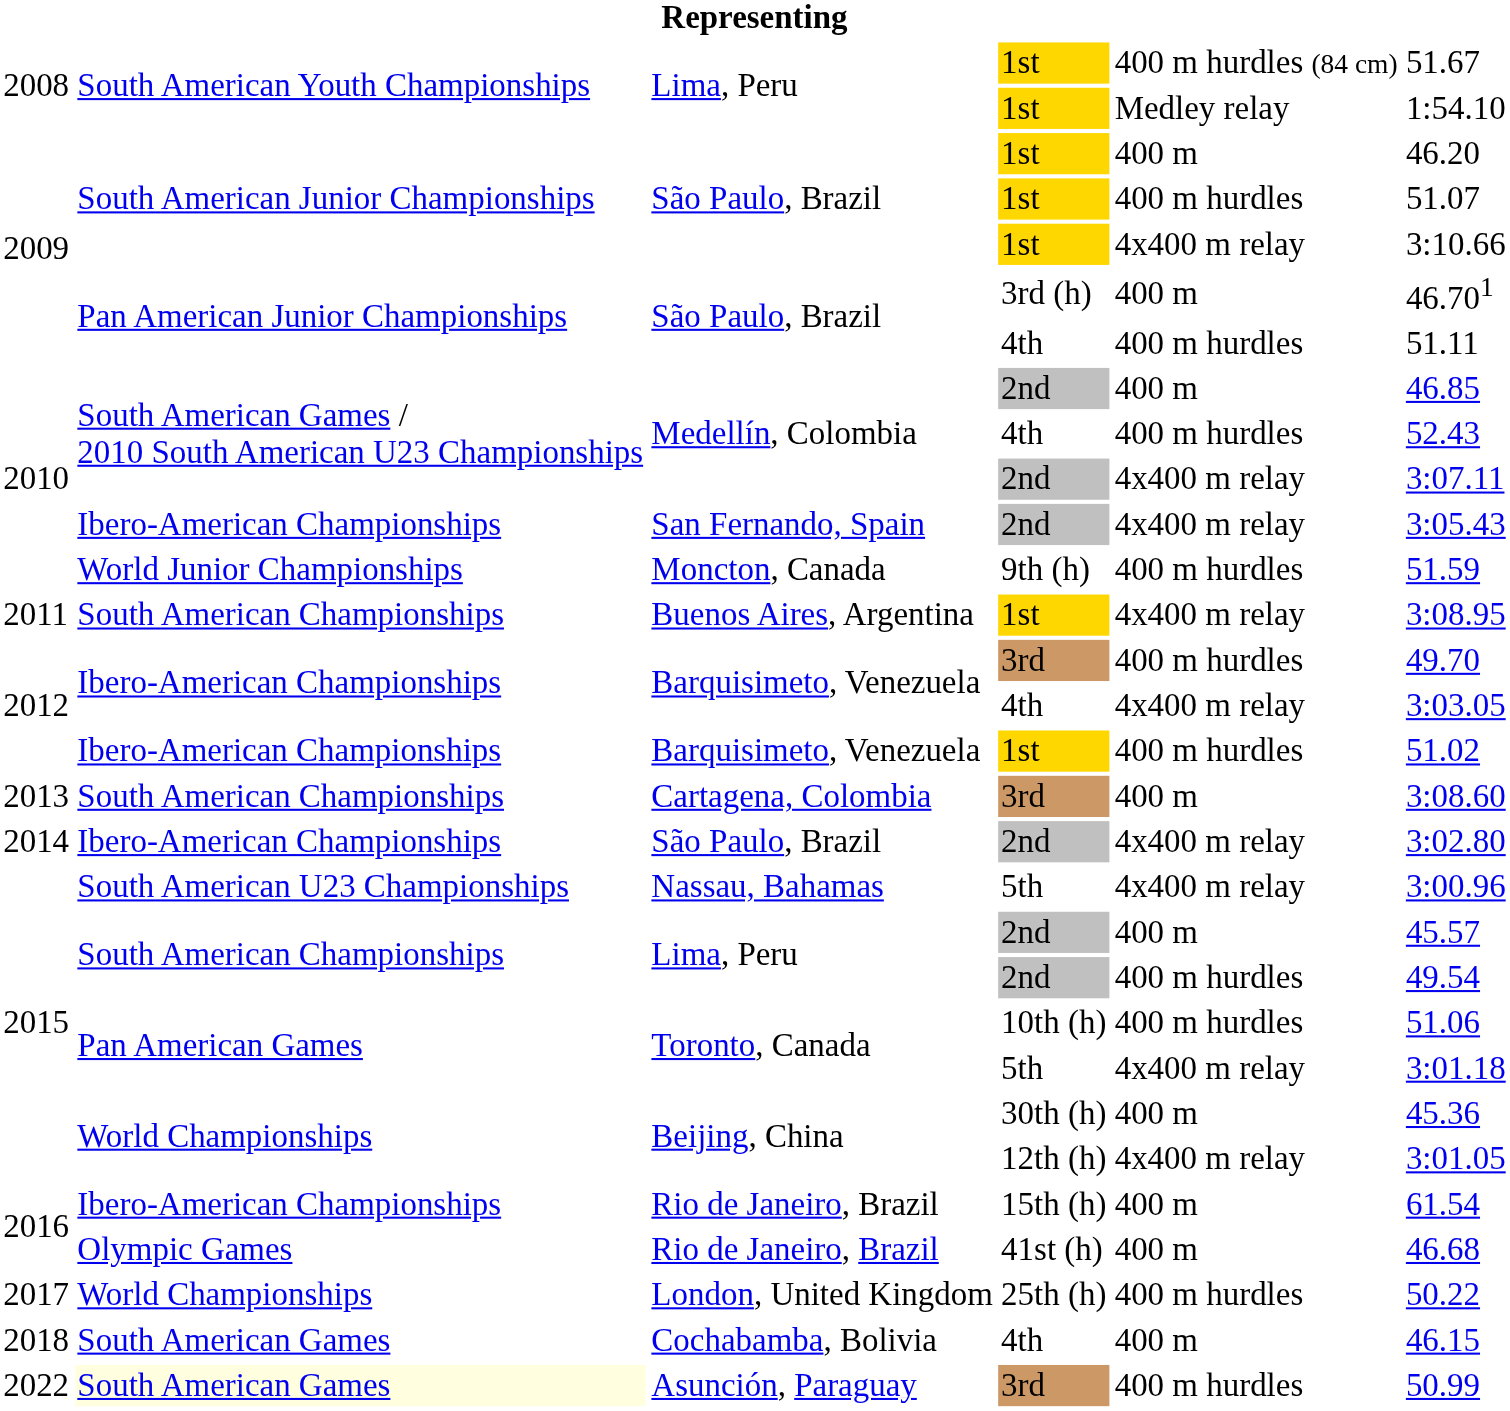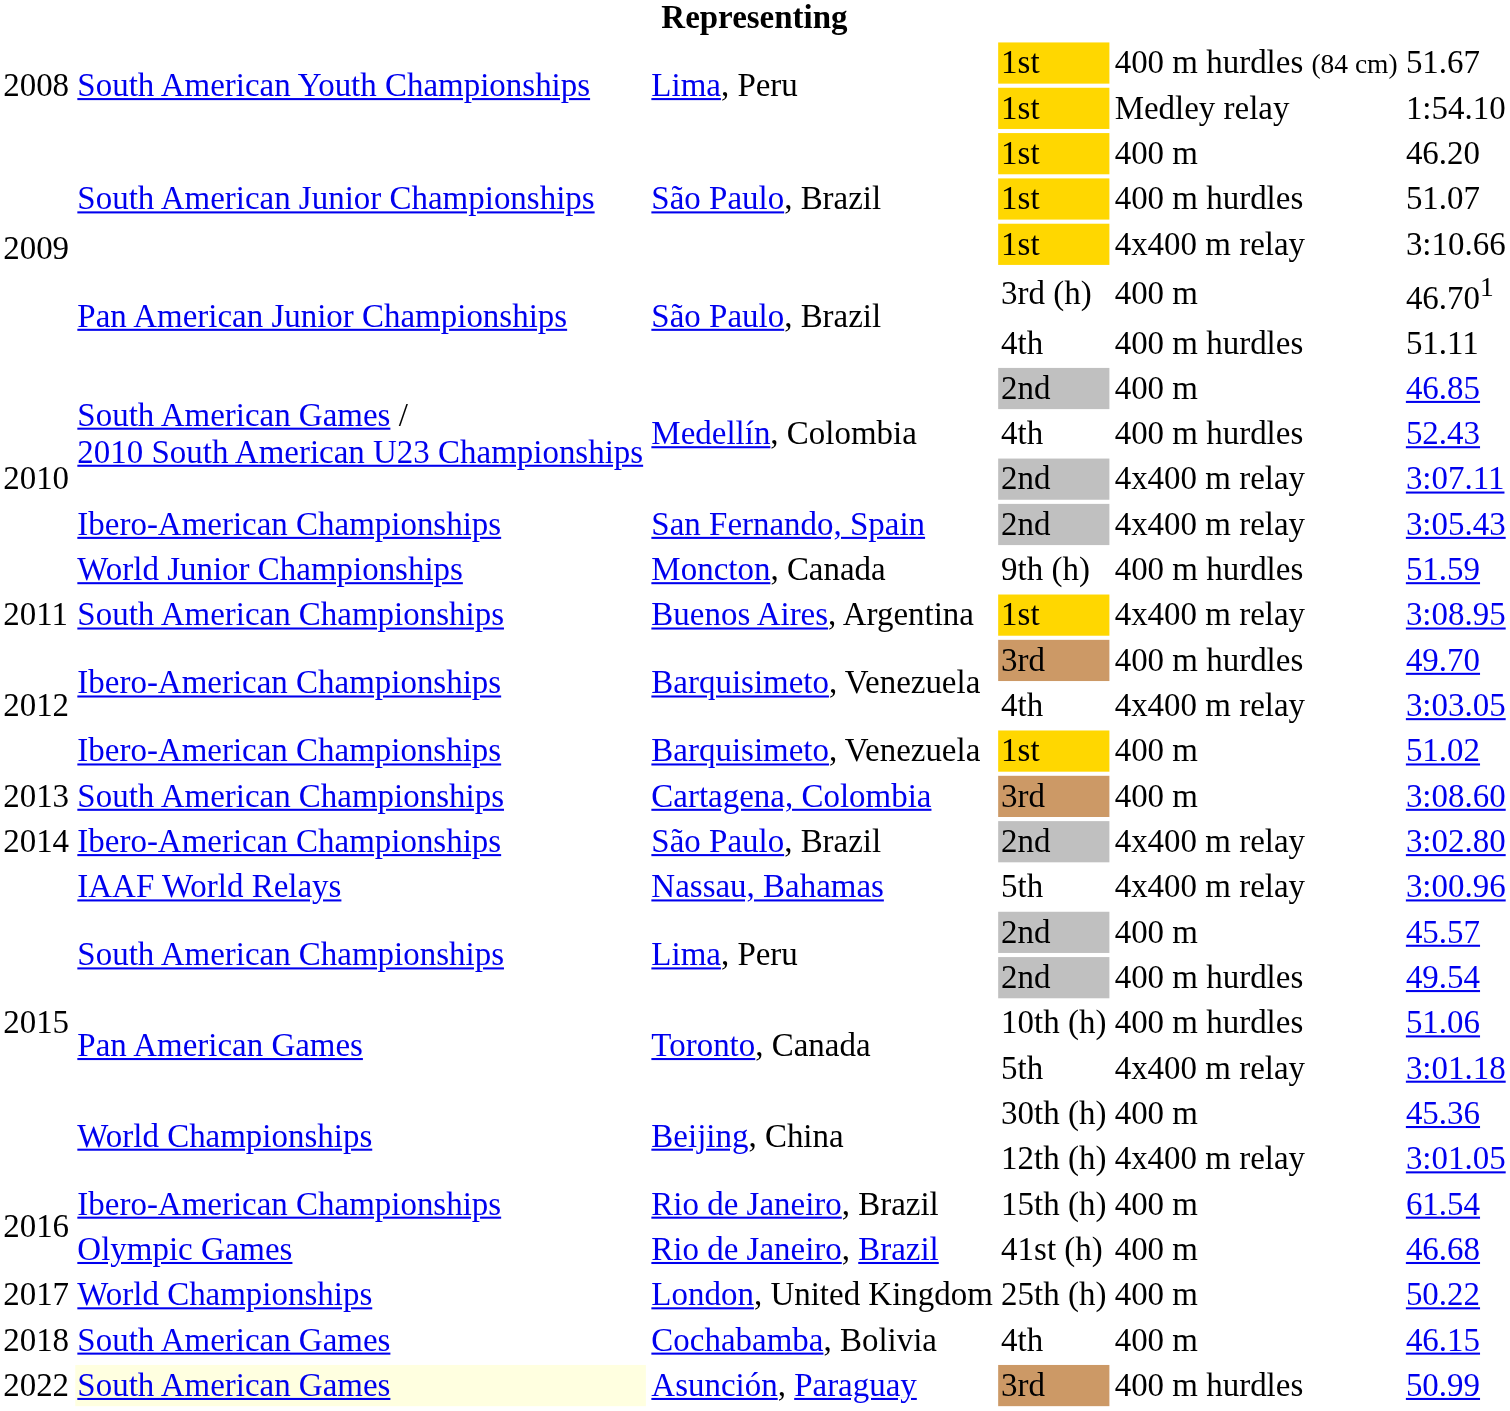Barquisimeto, Venezuela / 1st | column 5: 400 m hurdles -> 400 m
Nassau, Bahamas | column 2: South American U23 Championships -> IAAF World Relays
London, United Kingdom | column 5: 400 m hurdles -> 400 m
